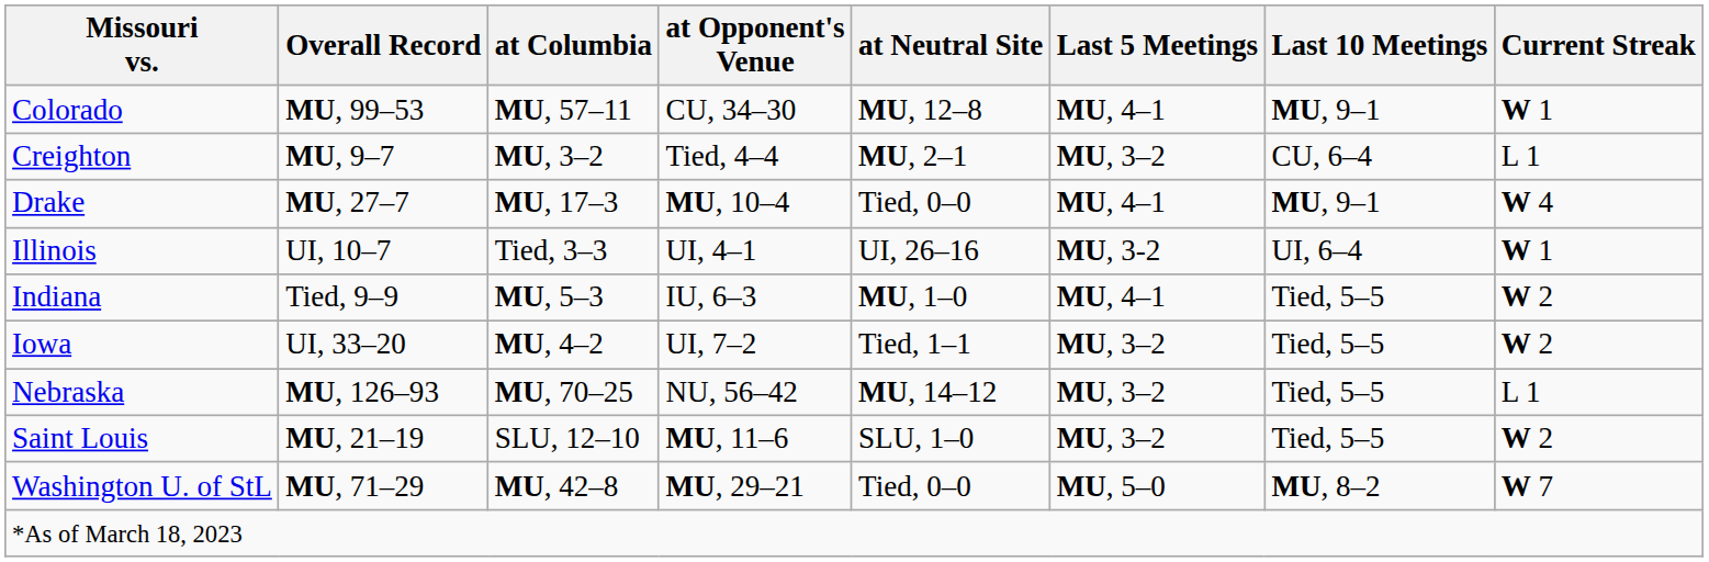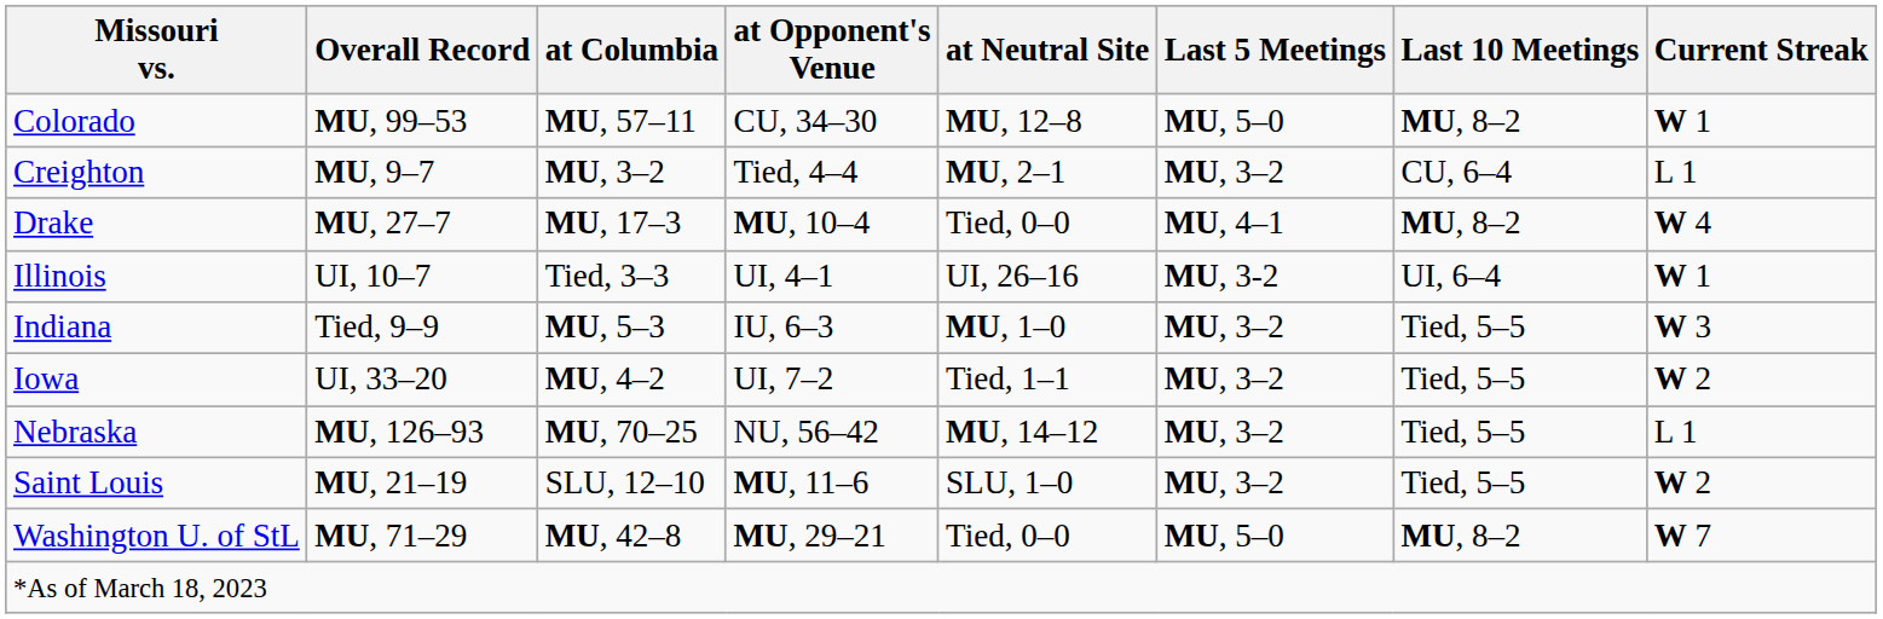Colorado | Last 5 Meetings: MU, 4–1 -> MU, 5–0
Colorado | Last 10 Meetings: MU, 9–1 -> MU, 8–2
Drake | Last 10 Meetings: MU, 9–1 -> MU, 8–2
Indiana | Last 5 Meetings: MU, 4–1 -> MU, 3–2
Indiana | Current Streak: W 2 -> W 3
